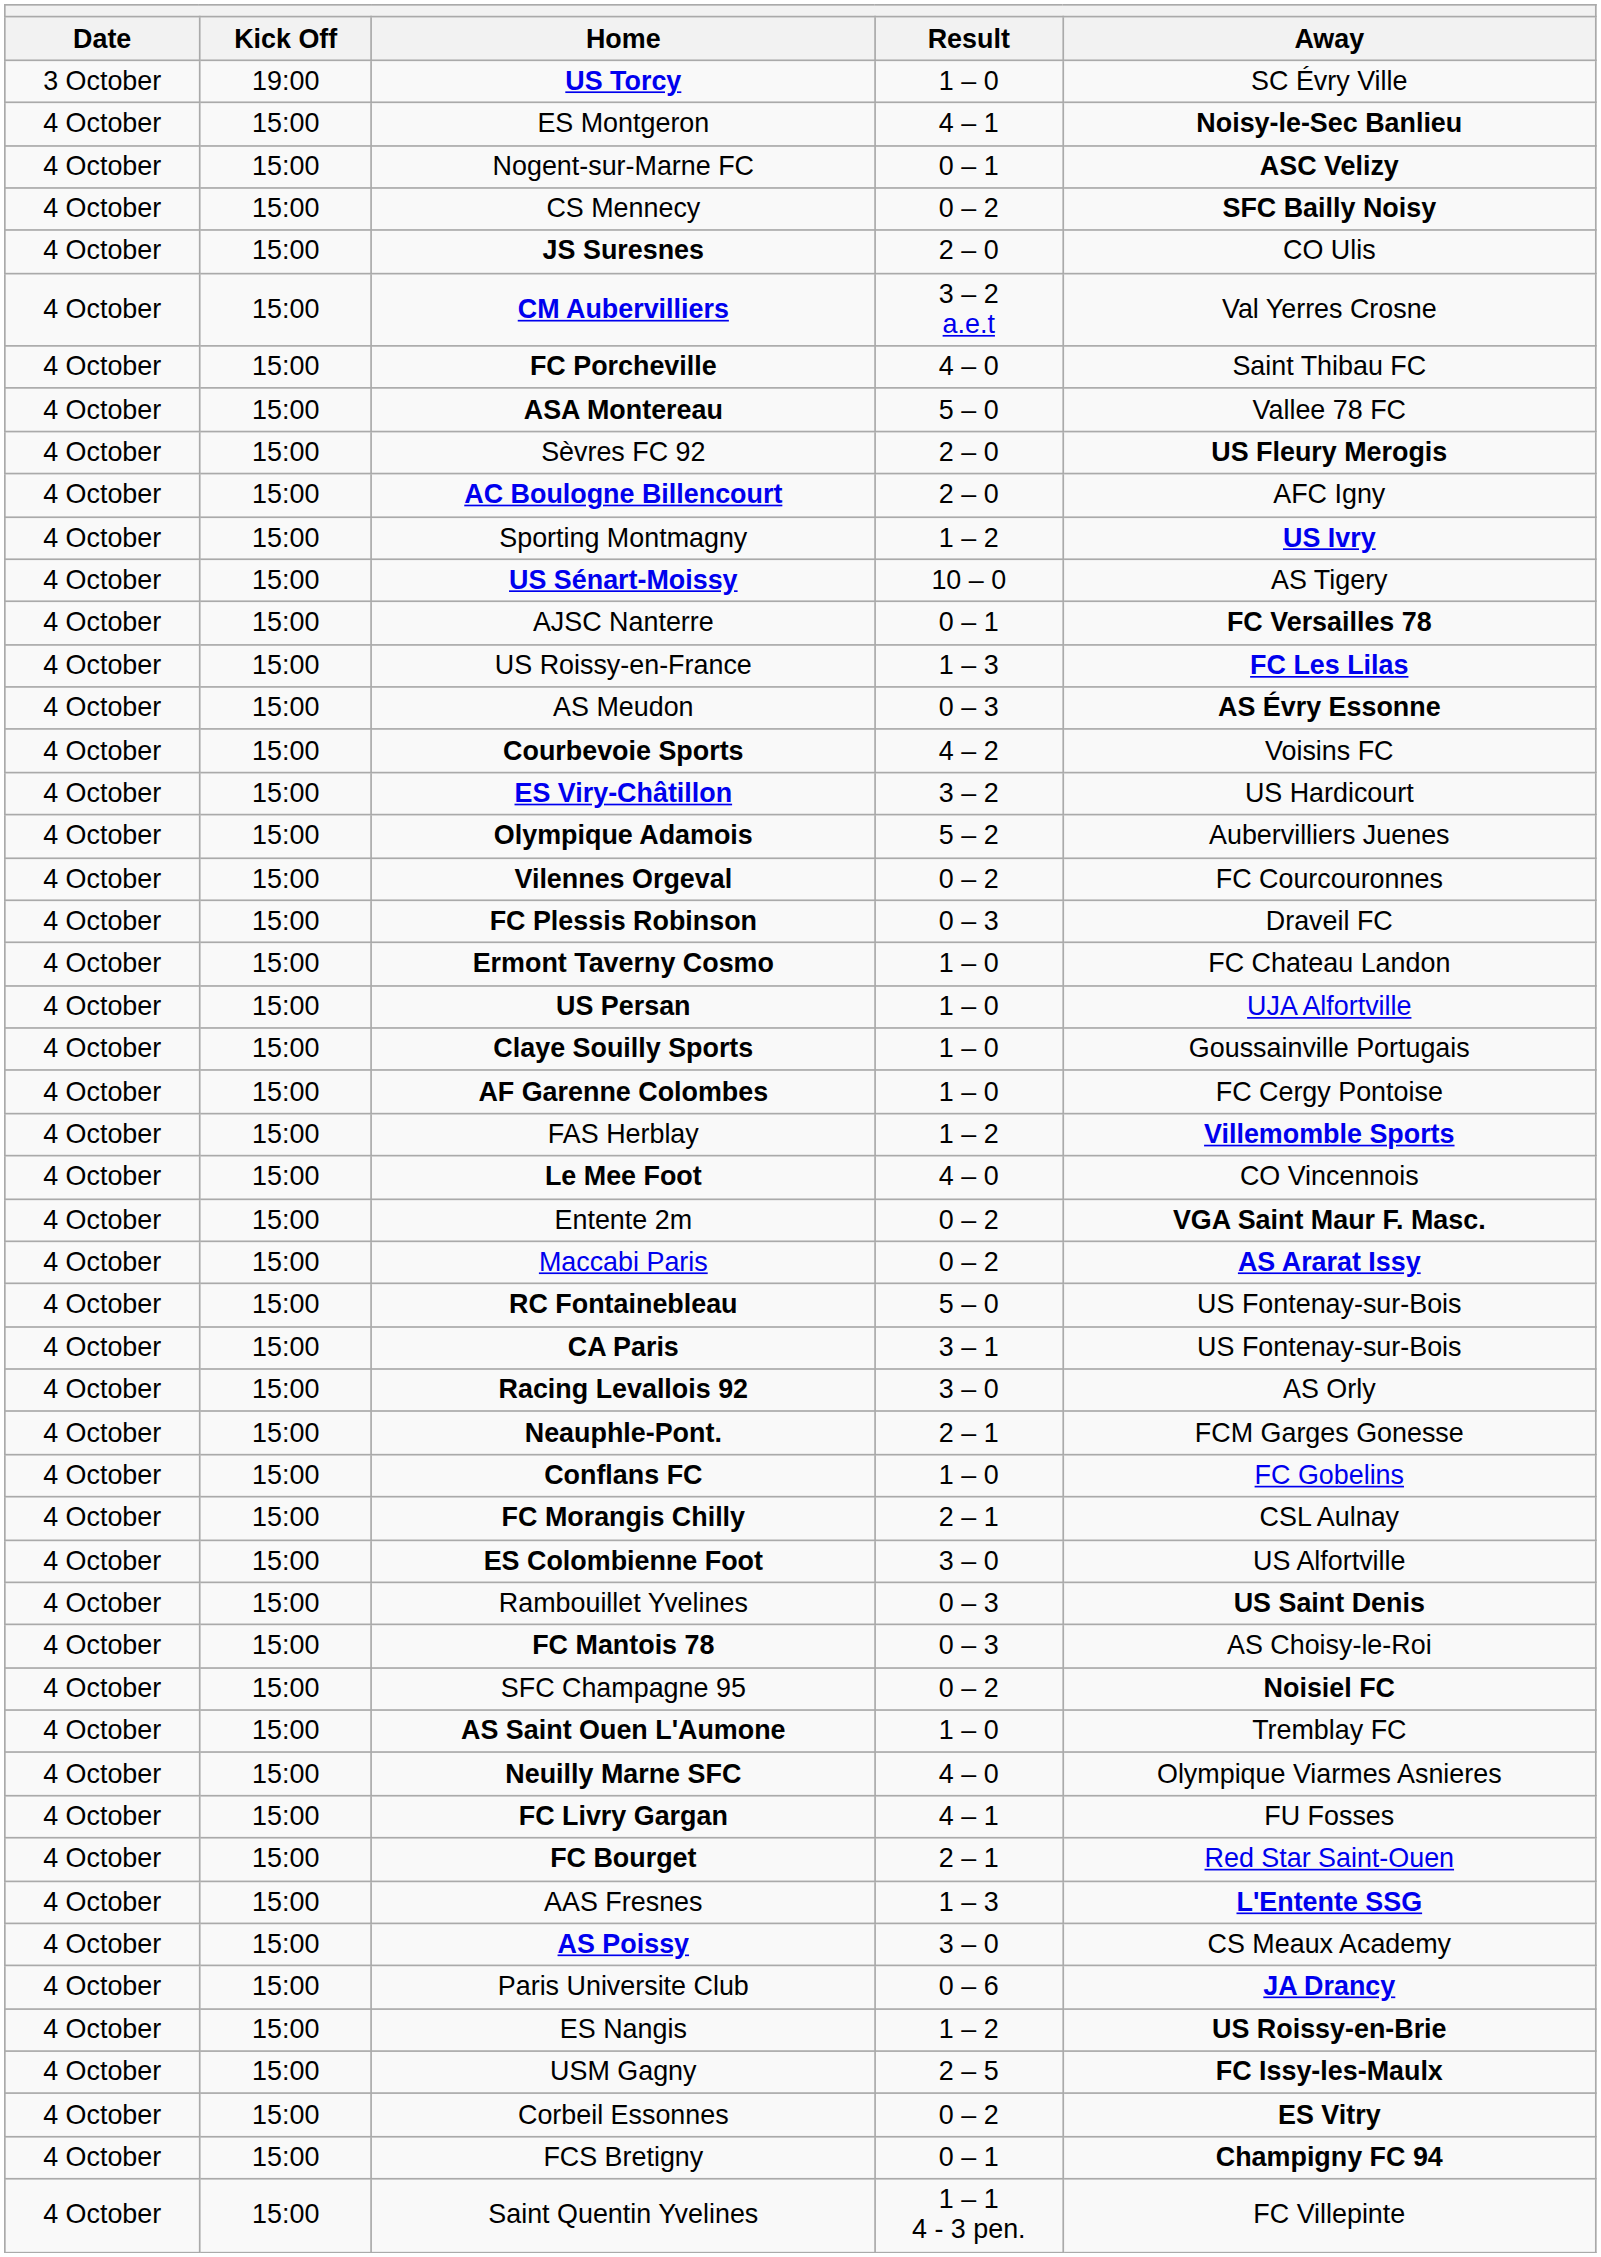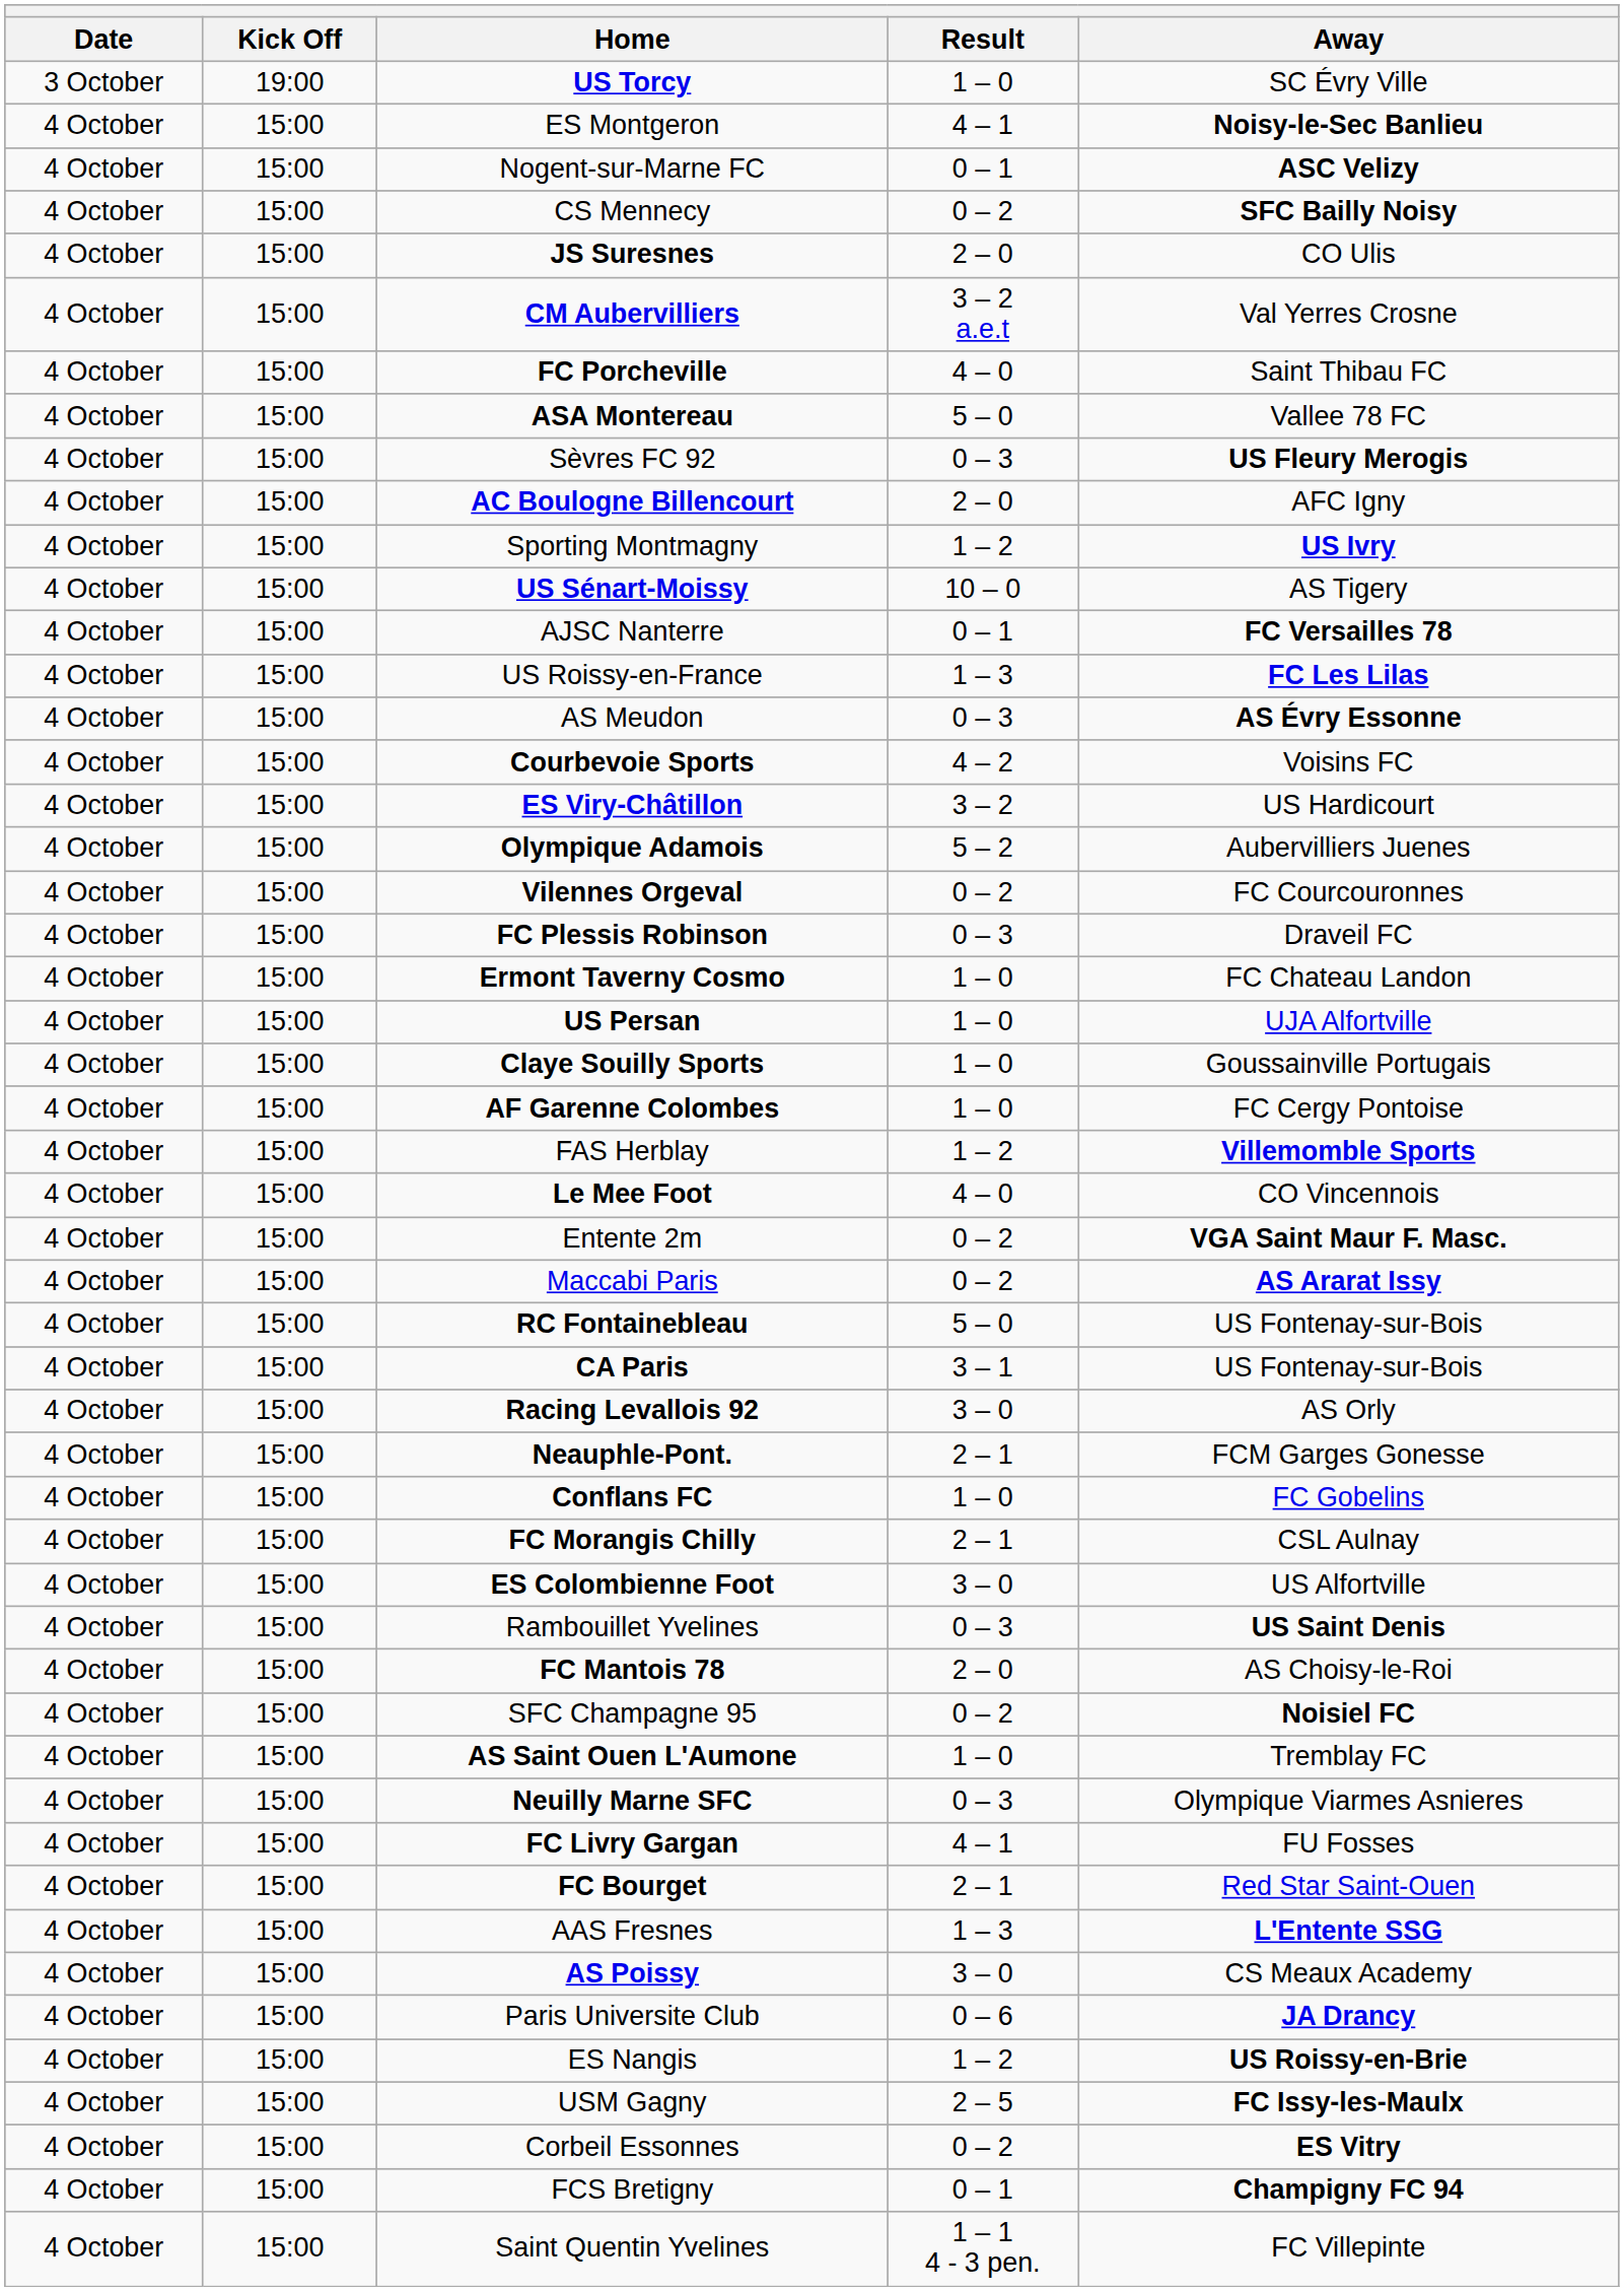Sèvres FC 92 | Result: 2 – 0 -> 0 – 3
FC Mantois 78 | Result: 0 – 3 -> 2 – 0
Neuilly Marne SFC | Result: 4 – 0 -> 0 – 3
